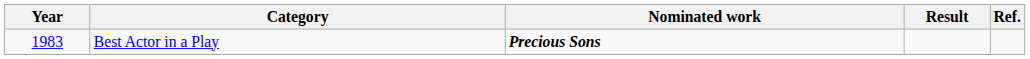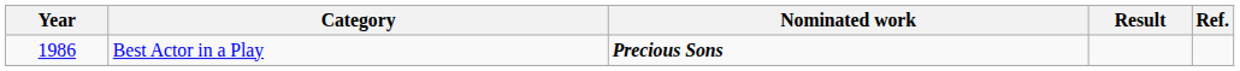Best Actor in a Play | Year: 1983 -> 1986
